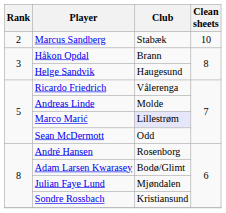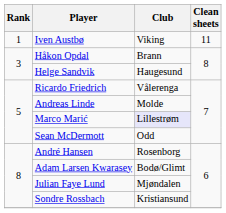+ row: 1 | Iven Austbø | Viking | 11
- row: 2 | Marcus Sandberg | Stabæk | 10
